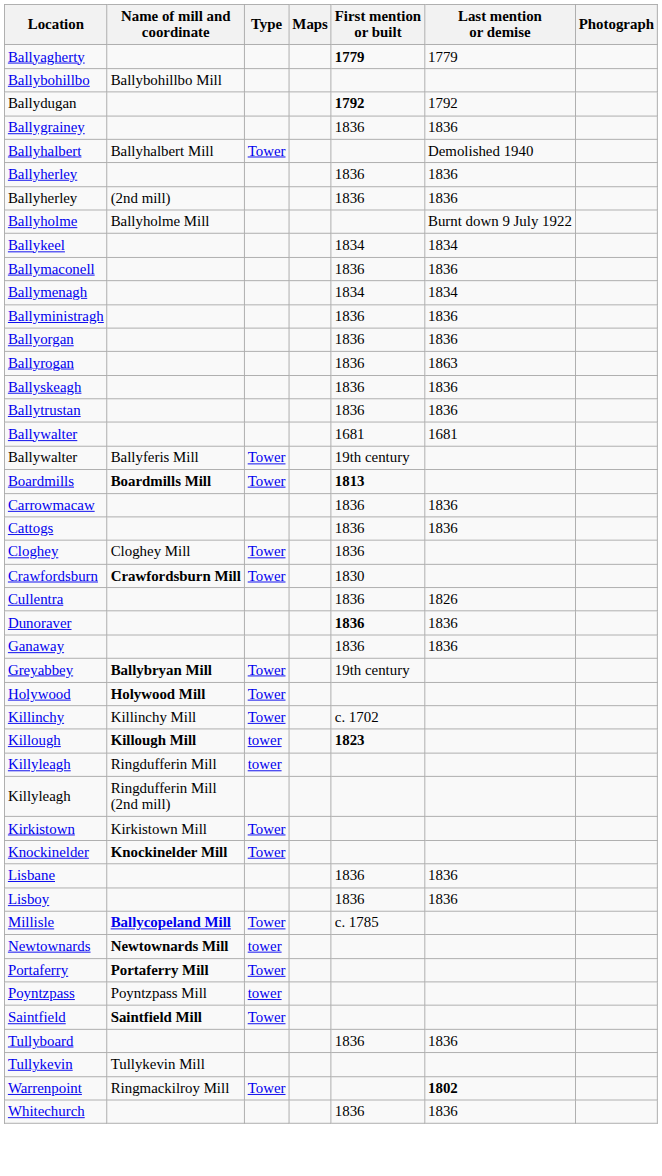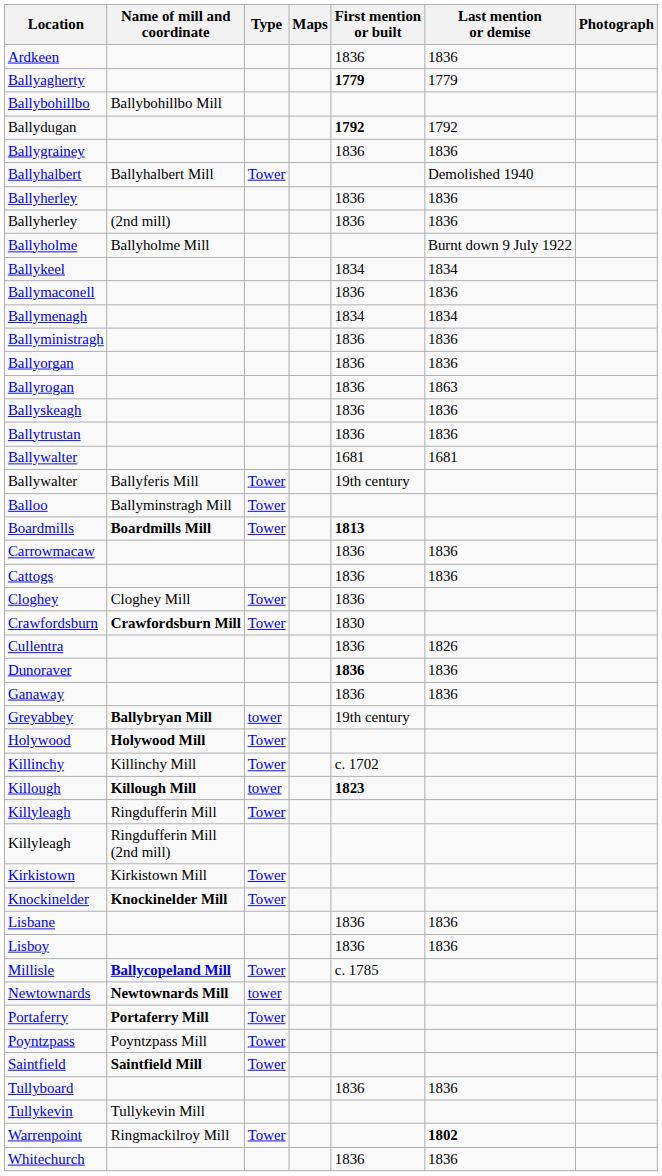+ row: Ardkeen | 1836 | 1836
+ row: Balloo | Ballyminstragh Mill | Tower
Greyabbey | Type: Tower -> tower
Killyleagh / Ringdufferin Mill | Type: tower -> Tower
Poyntzpass | Type: tower -> Tower
